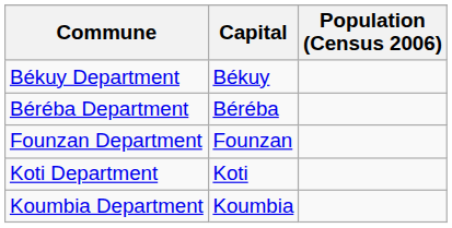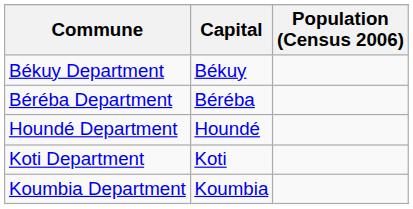- row: Founzan Department | Founzan
+ row: Houndé Department | Houndé
